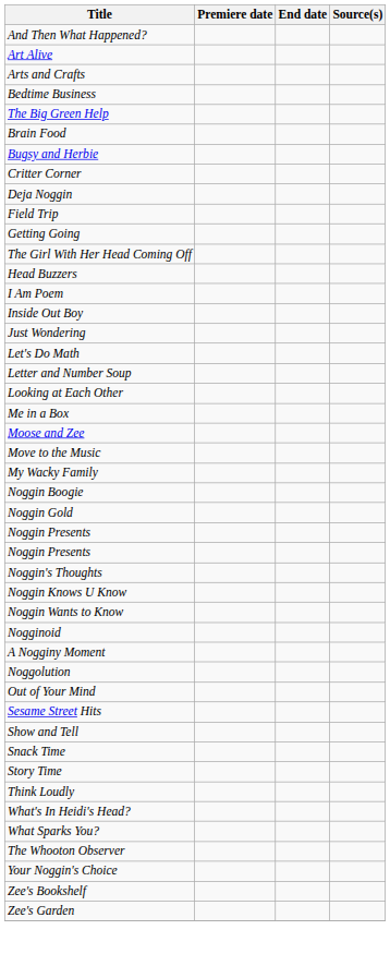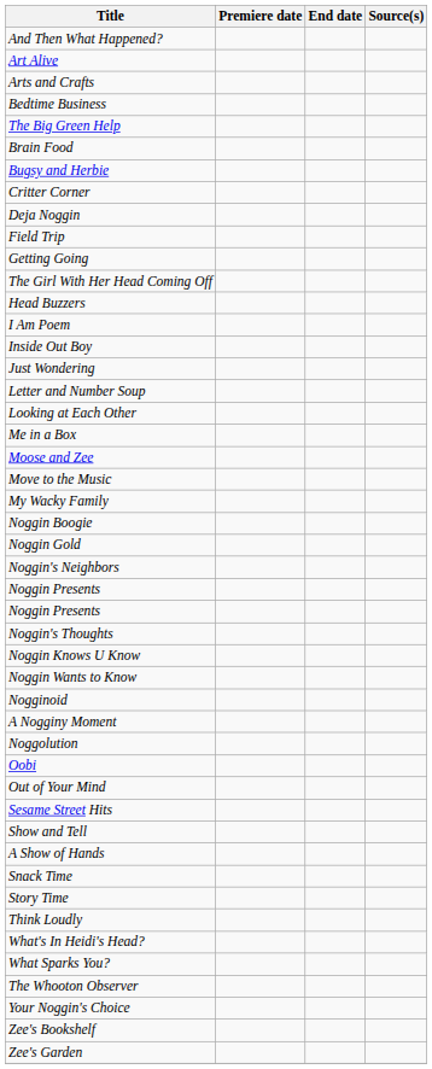- row: Let's Do Math
+ row: Noggin's Neighbors
+ row: Oobi
+ row: A Show of Hands
